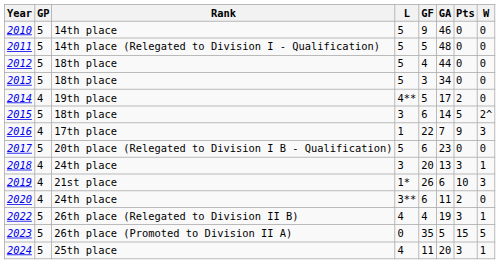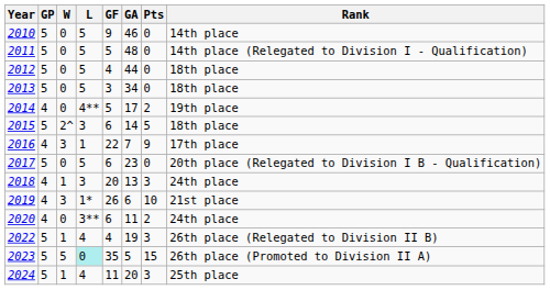columns swapped: W <-> Rank
2023 | L: no background -> paleturquoise background
